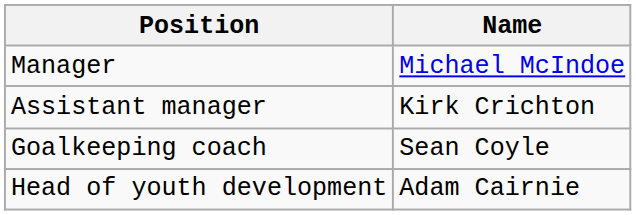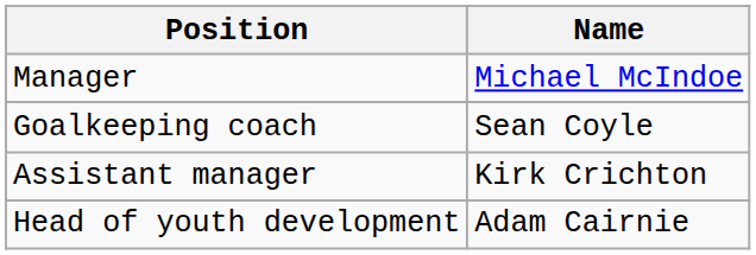rows swapped: Assistant manager <-> Goalkeeping coach
